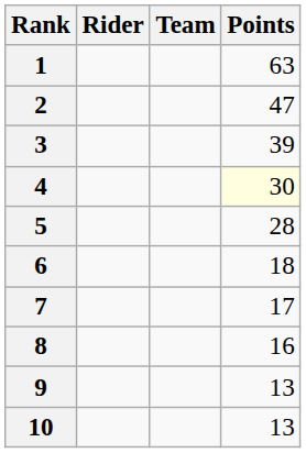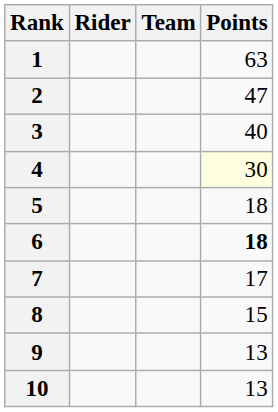3 | Points: 39 -> 40
5 | Points: 28 -> 18
6 | Points: normal -> bold
8 | Points: 16 -> 15
